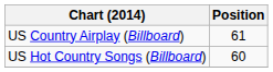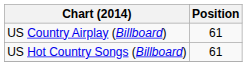US Hot Country Songs (Billboard) | Position: 60 -> 61
